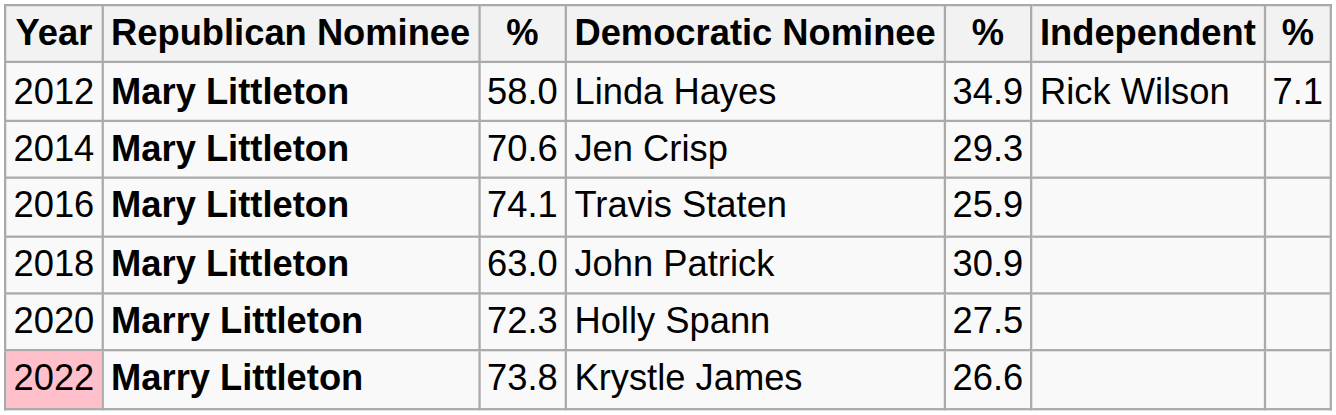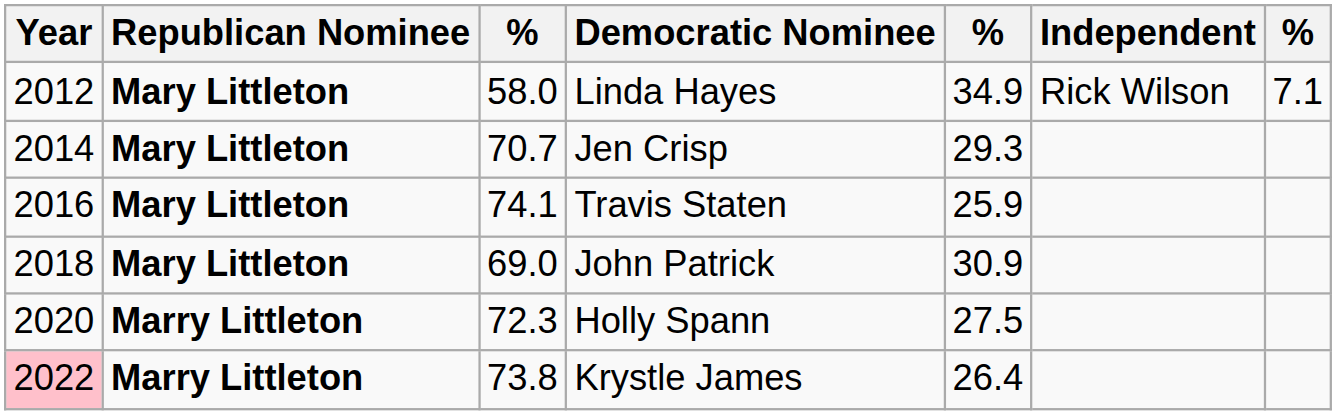Jen Crisp | column 3: 70.6 -> 70.7
John Patrick | column 3: 63.0 -> 69.0
Krystle James | column 5: 26.6 -> 26.4
